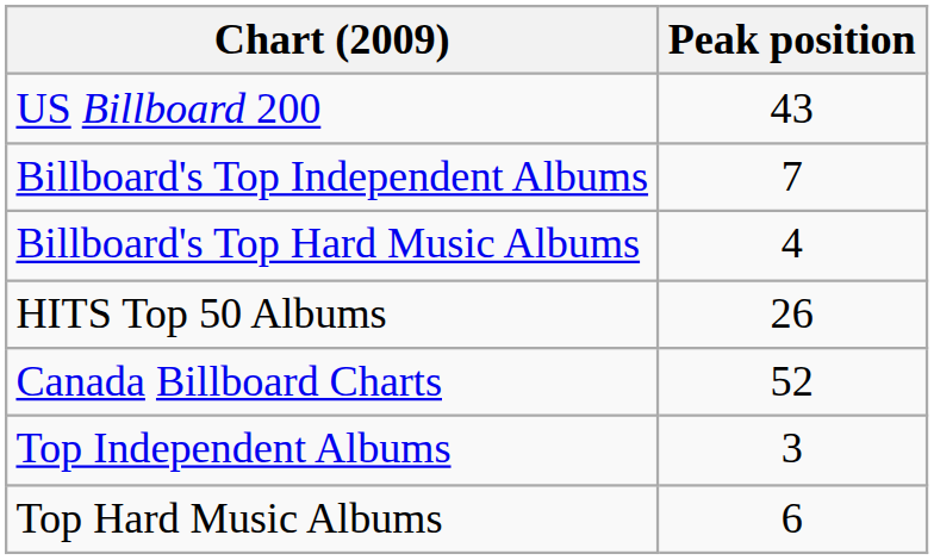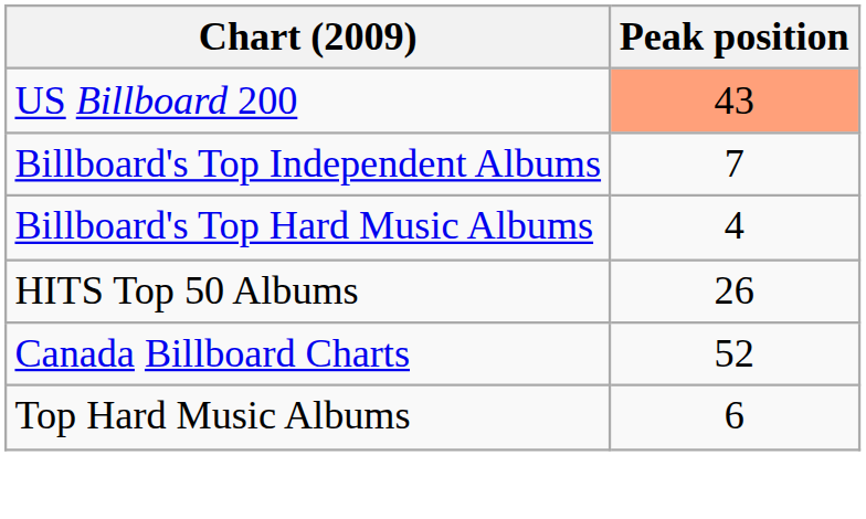US Billboard 200 | Peak position: no background -> lightsalmon background
- row: Top Independent Albums | 3
